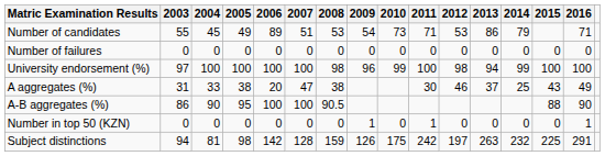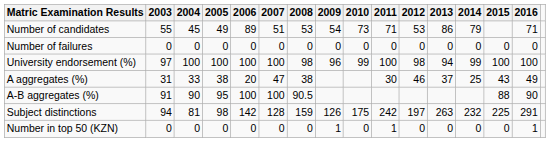A-B aggregates (%) | 2003: 86 -> 91
rows swapped: Subject distinctions <-> Number in top 50 (KZN)
